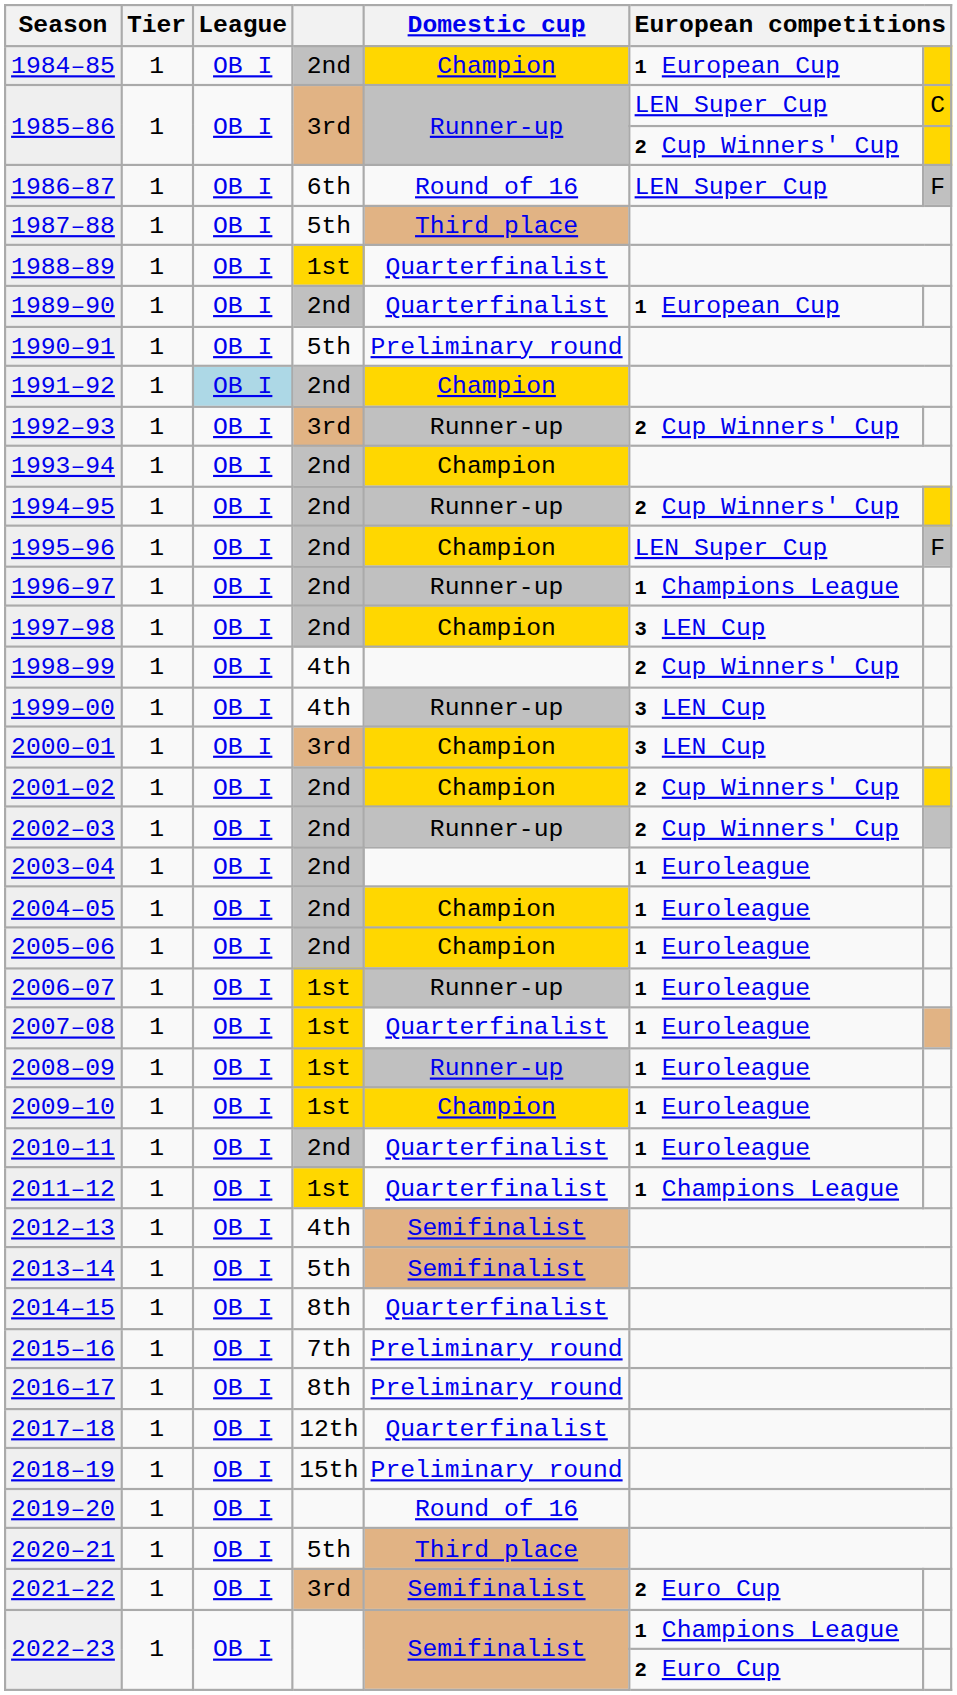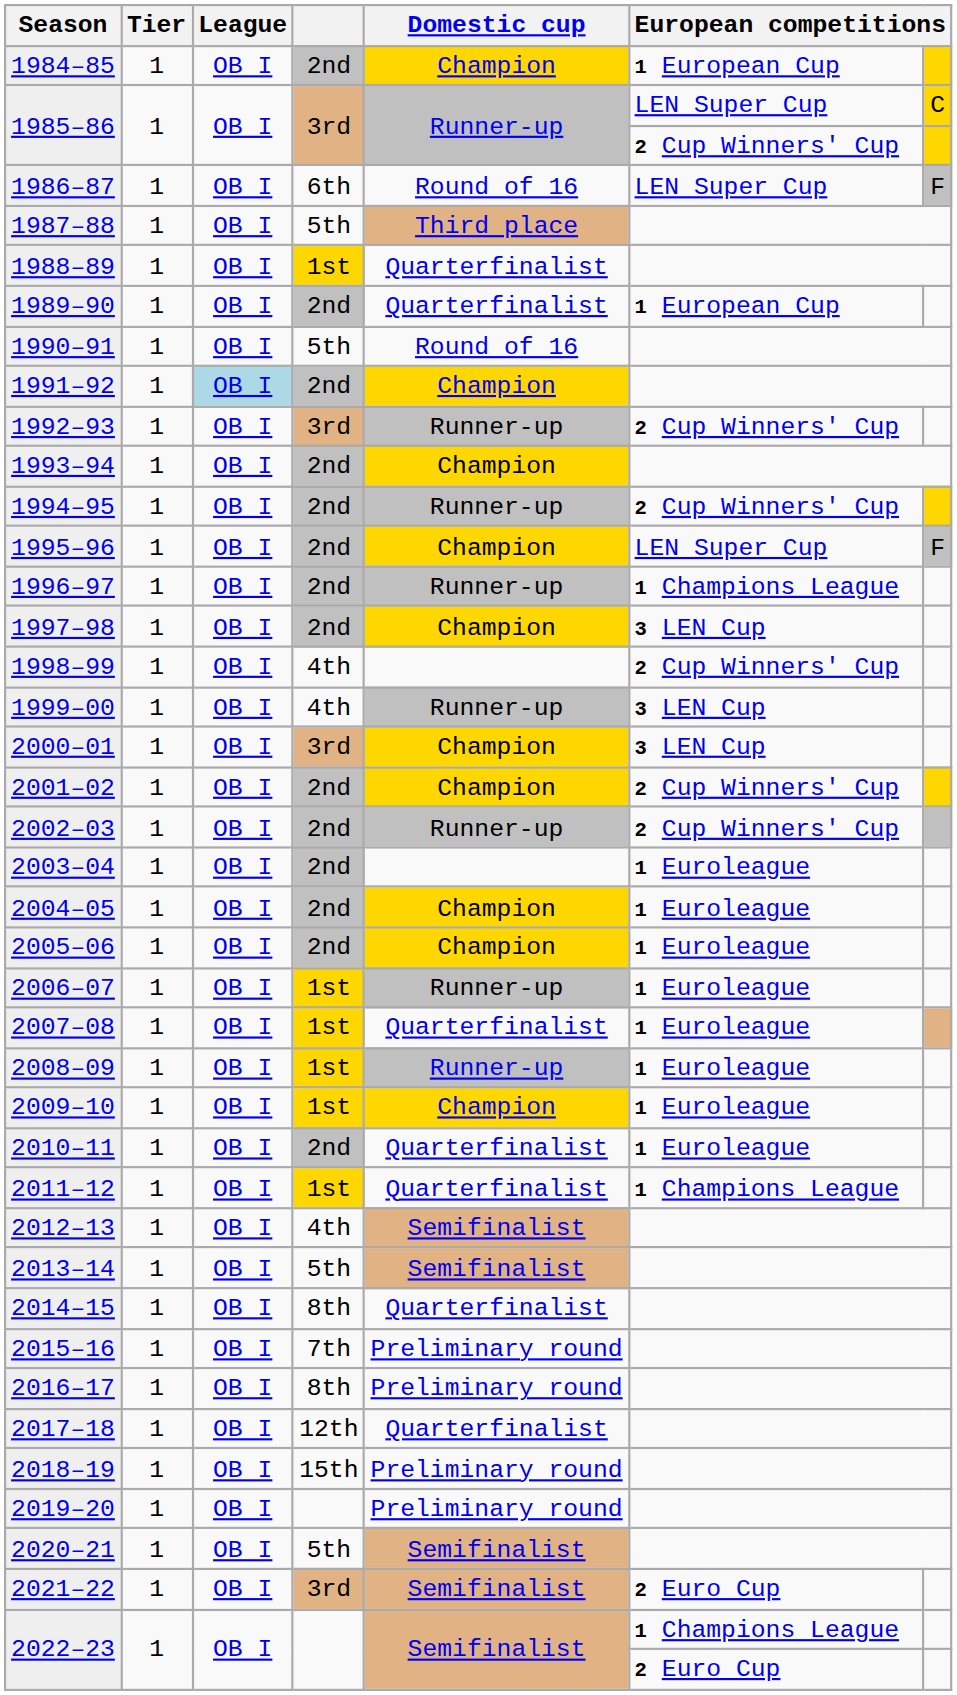1990–91 | Domestic cup: Preliminary round -> Round of 16
2019–20 | Domestic cup: Round of 16 -> Preliminary round
2020–21 | Domestic cup: Third place -> Semifinalist
